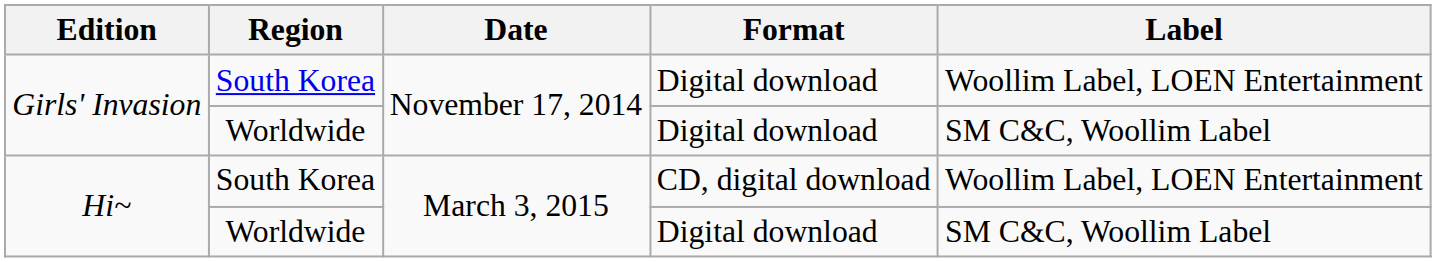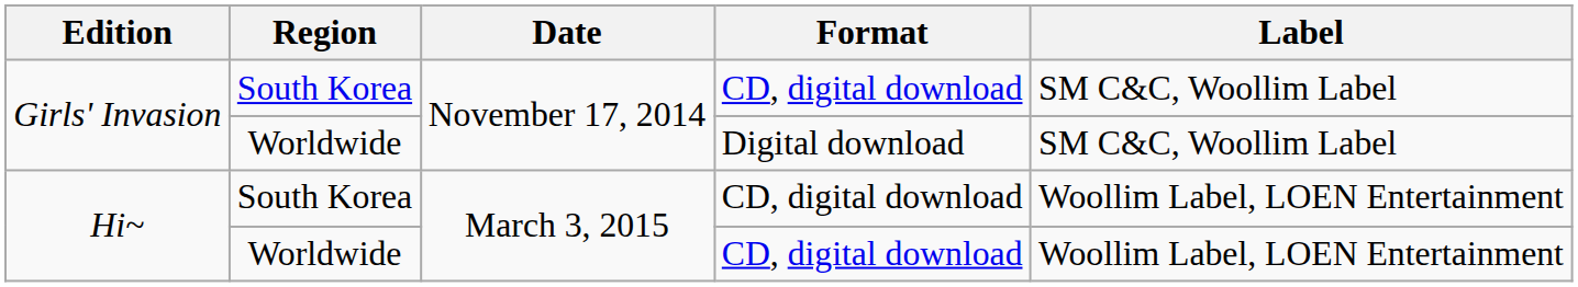Girls' Invasion / South Korea | Format: Digital download -> CD, digital download
Girls' Invasion / South Korea | Label: Woollim Label, LOEN Entertainment -> SM C&C, Woollim Label
Hi~ / Worldwide | Format: Digital download -> CD, digital download
Hi~ / Worldwide | Label: SM C&C, Woollim Label -> Woollim Label, LOEN Entertainment
